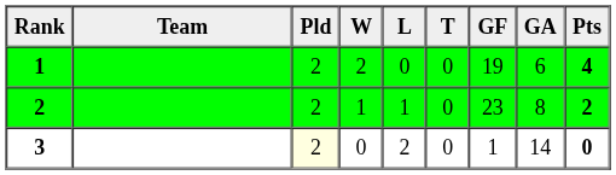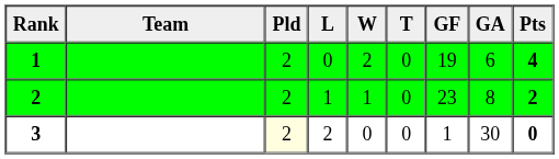columns swapped: W <-> L
3 | GA: 14 -> 30
